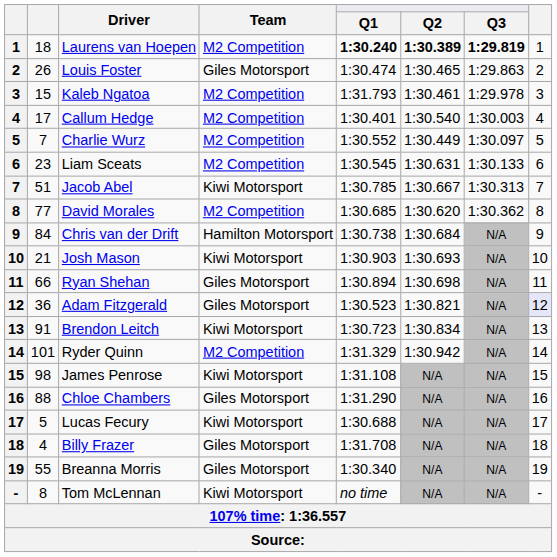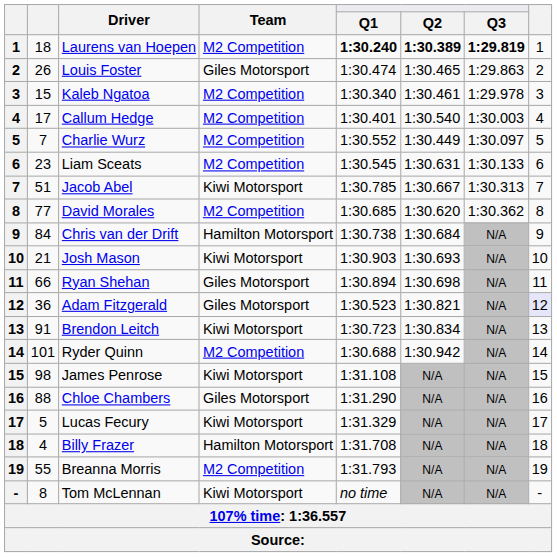Kaleb Ngatoa | Q1: 1:31.793 -> 1:30.340
Ryder Quinn | Q1: 1:31.329 -> 1:30.688
Lucas Fecury | Q1: 1:30.688 -> 1:31.329
Billy Frazer | Team: Giles Motorsport -> Hamilton Motorsport
Breanna Morris | Team: Giles Motorsport -> M2 Competition
Breanna Morris | Q1: 1:30.340 -> 1:31.793
